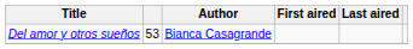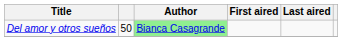Del amor y otros sueños | column 2: 53 -> 50
Del amor y otros sueños | Author: no background -> lightgreen background
